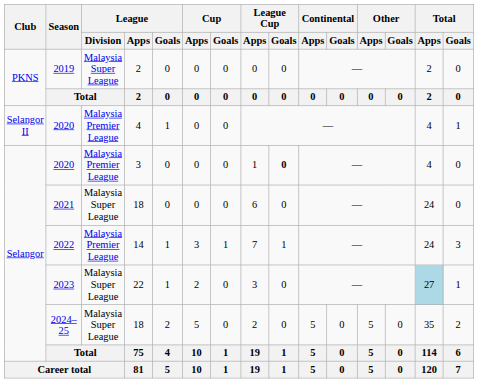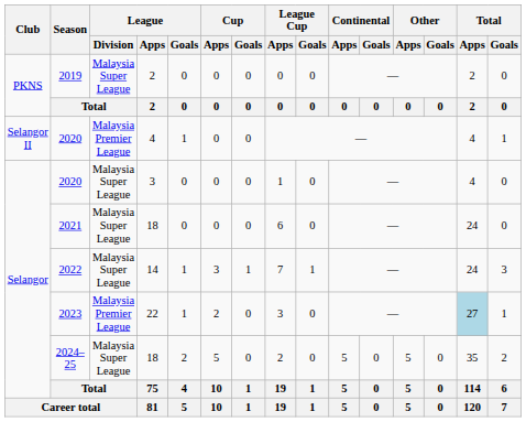2020 / 3 | League / Division: Malaysia Premier League -> Malaysia Super League
2020 / 3 | League Cup / Goals: bold -> normal
2022 | League / Division: Malaysia Premier League -> Malaysia Super League
2023 | League / Division: Malaysia Super League -> Malaysia Premier League
